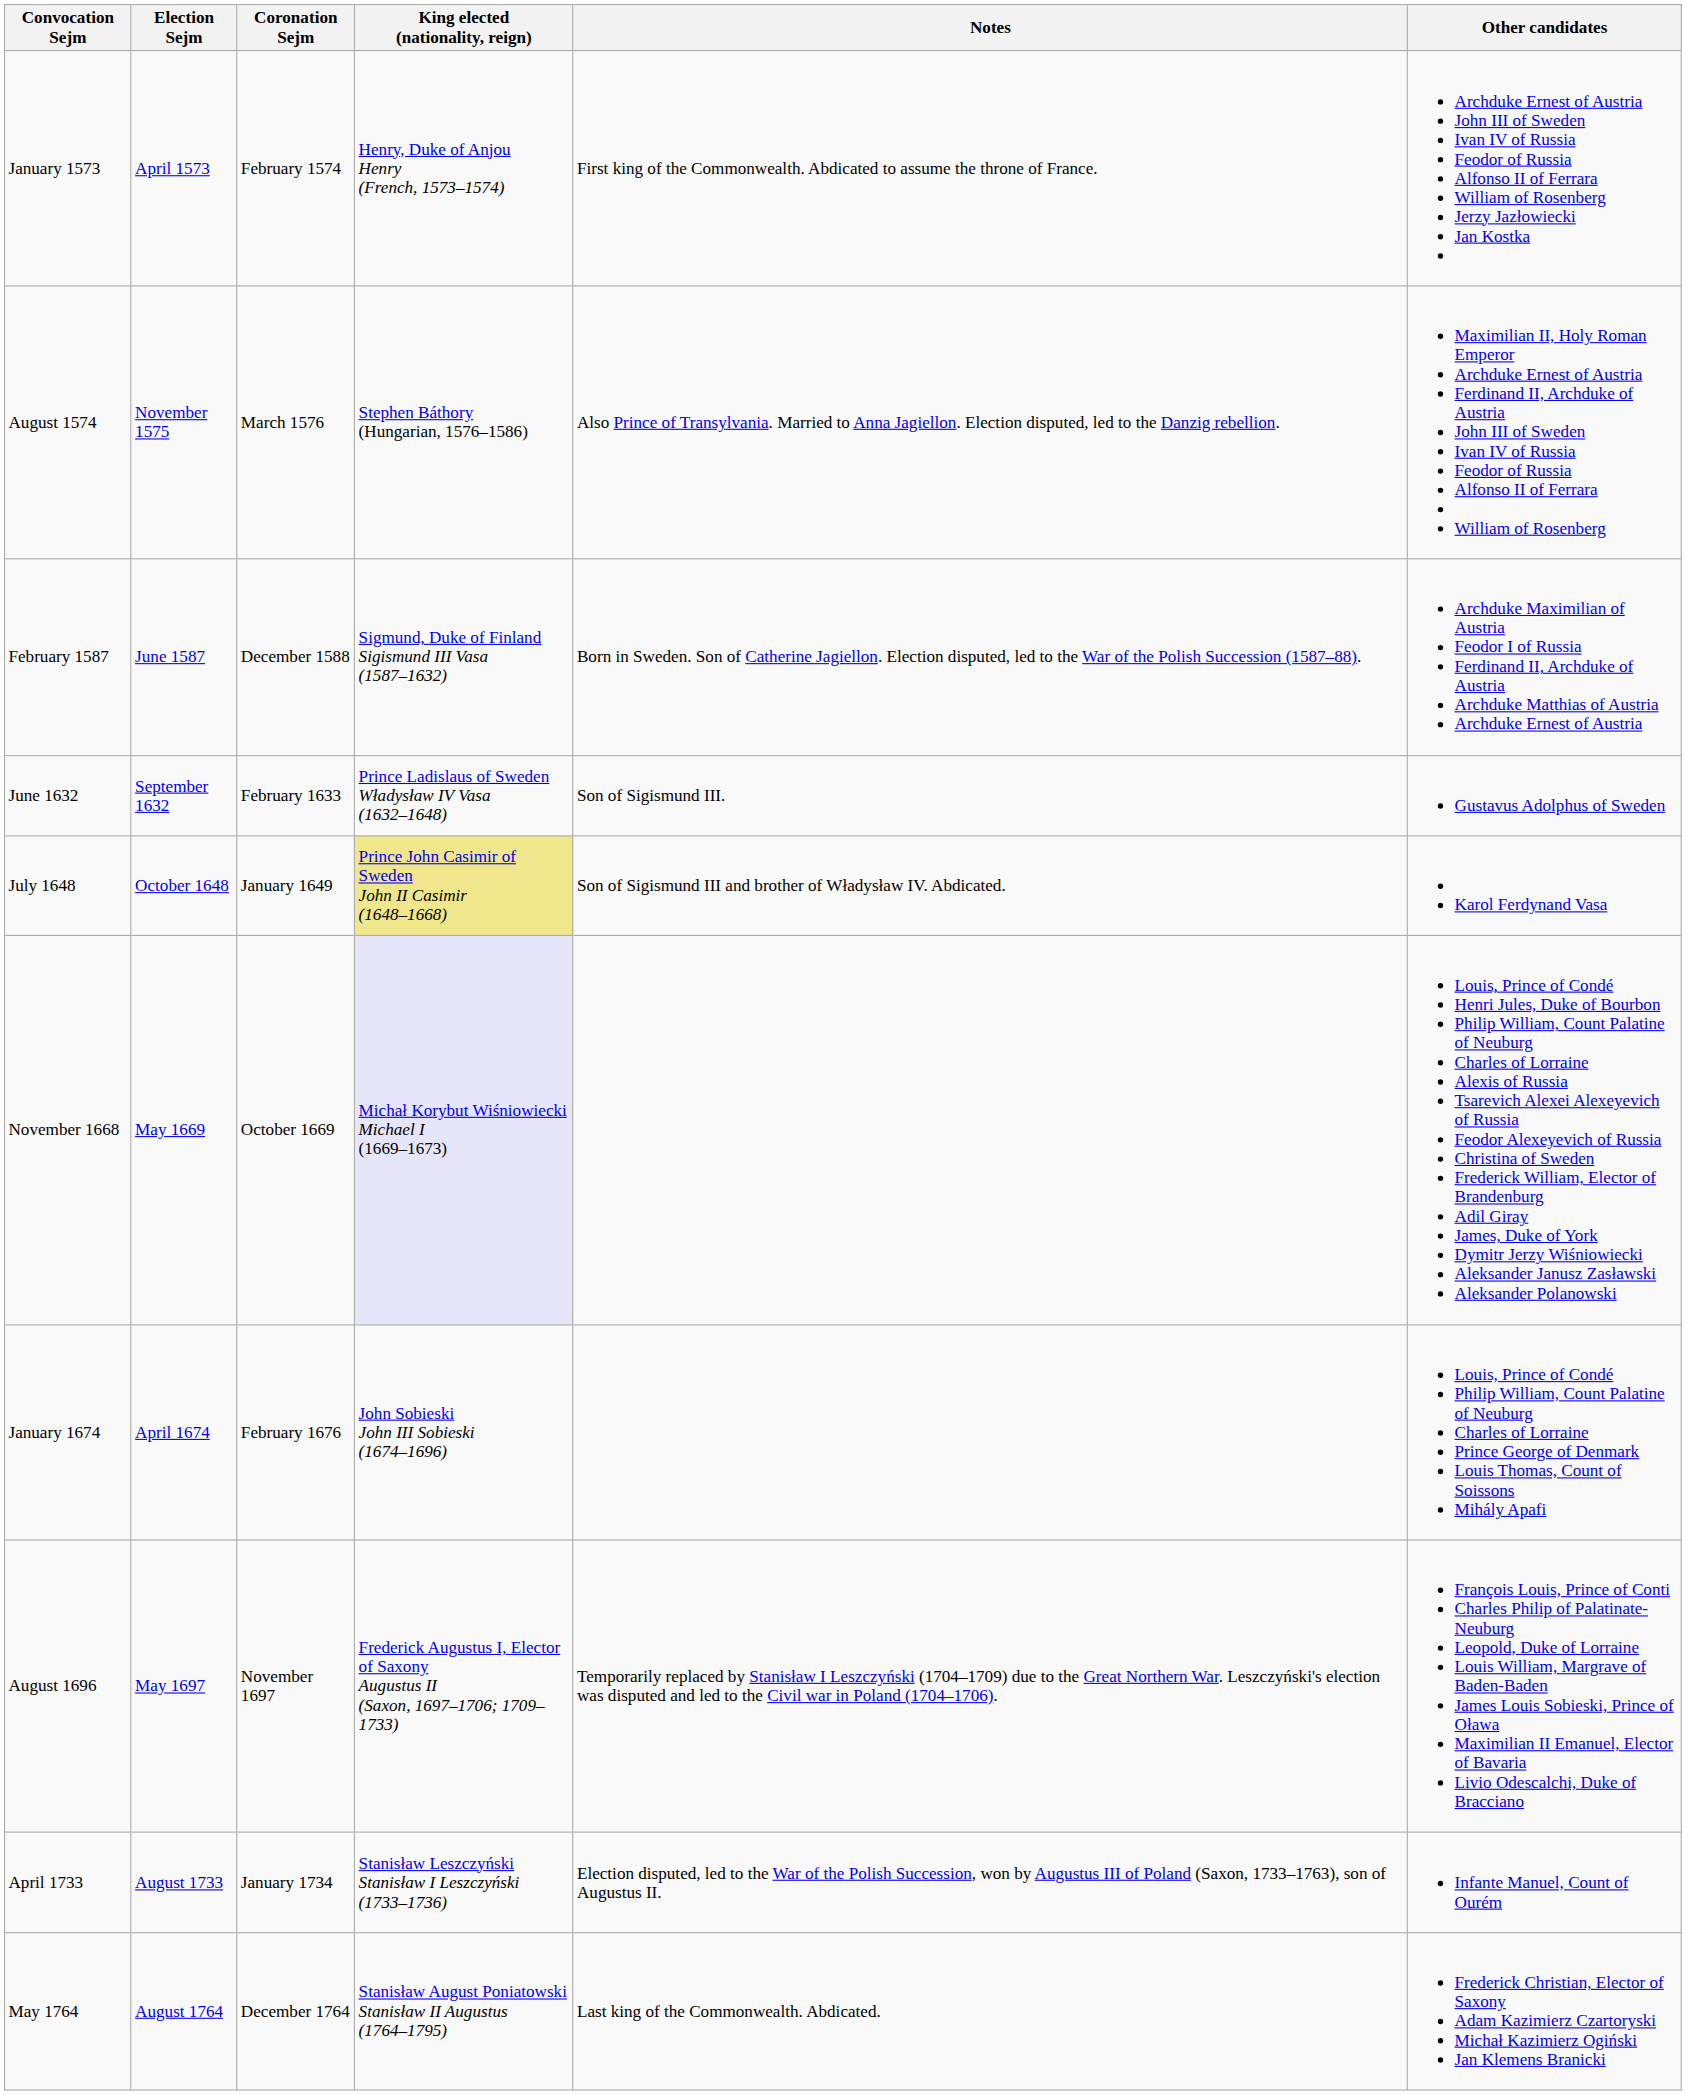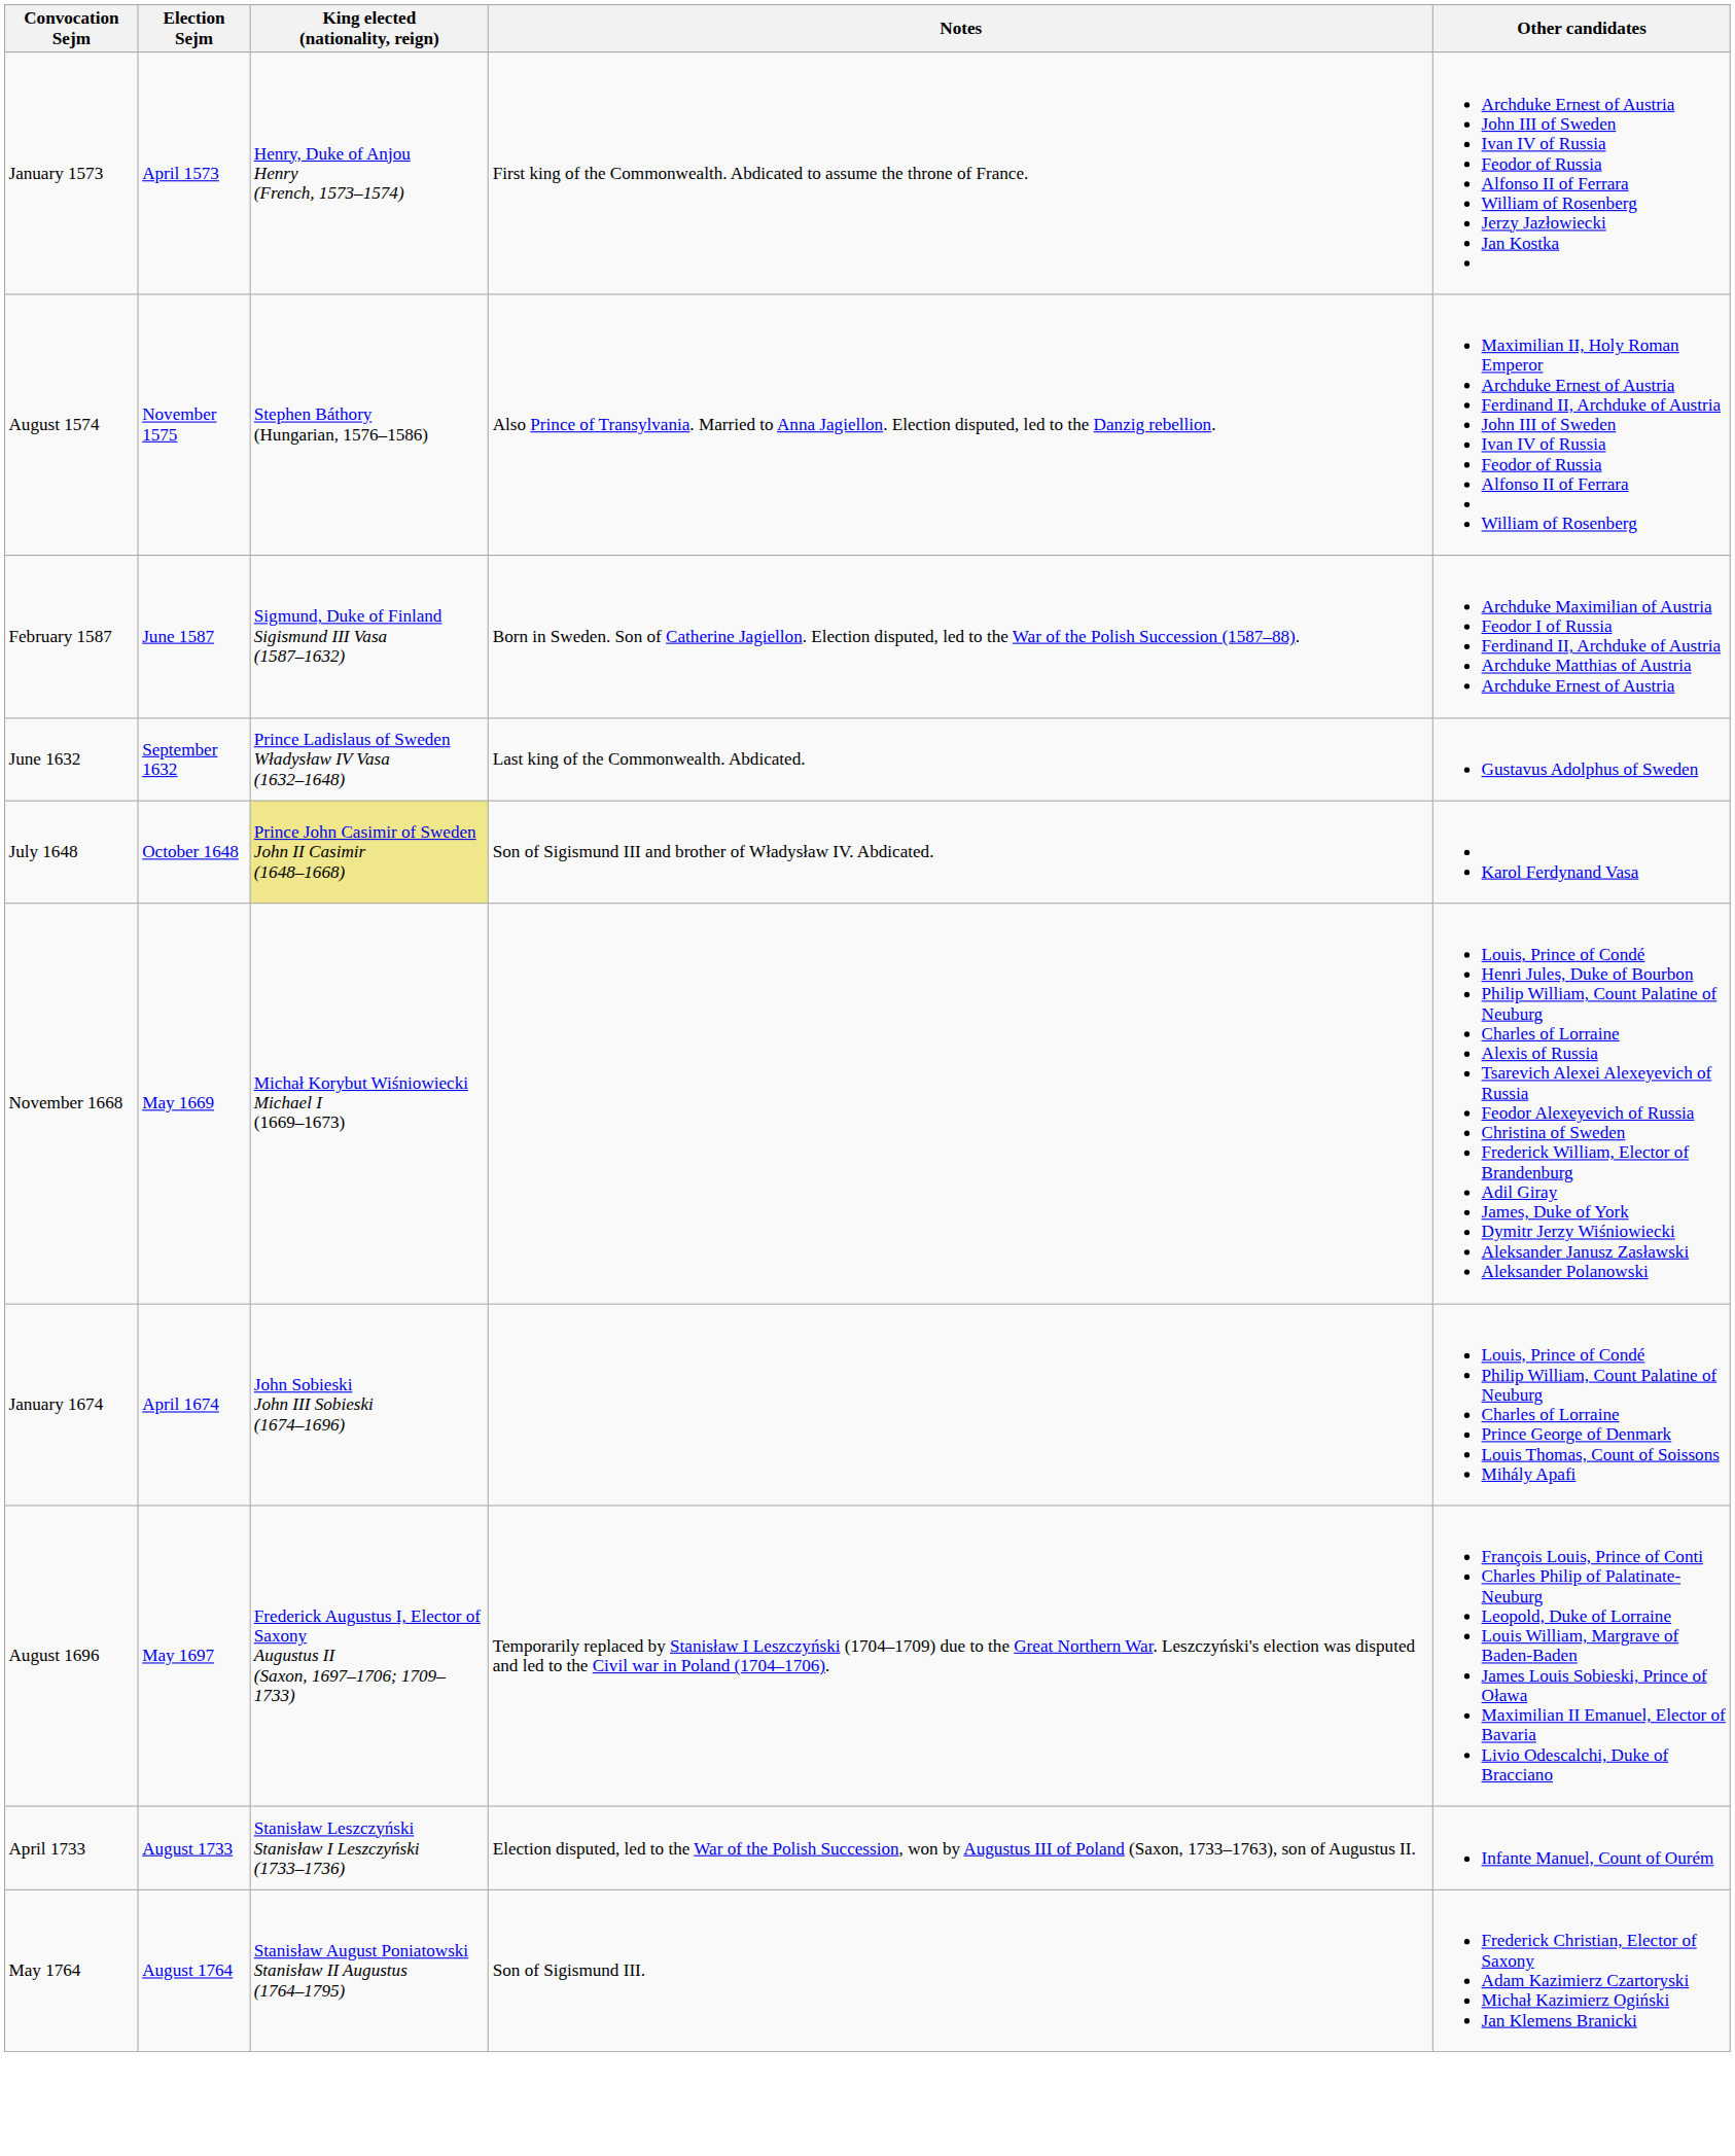- column: Coronation Sejm | February 1574 | March 1576 | December 1588 | February 1633 | January 1649 | October 1669 | February 1676 | November 1697 | January 1734 | December 1764
June 1632 | Notes: Son of Sigismund III. -> Last king of the Commonwealth. Abdicated.
November 1668 | King elected (nationality, reign): lavender background -> no background
May 1764 | Notes: Last king of the Commonwealth. Abdicated. -> Son of Sigismund III.
